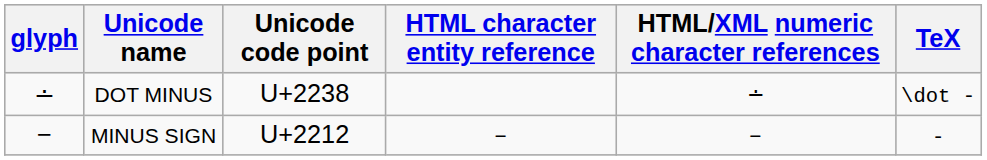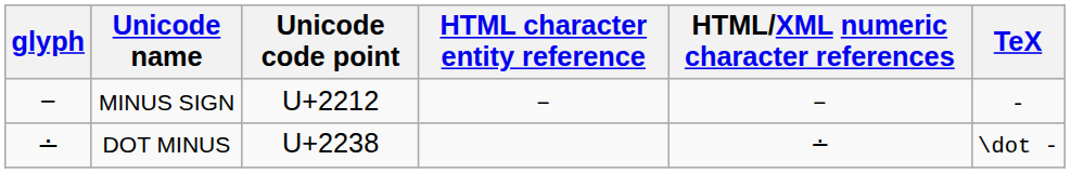rows swapped: DOT MINUS <-> MINUS SIGN
